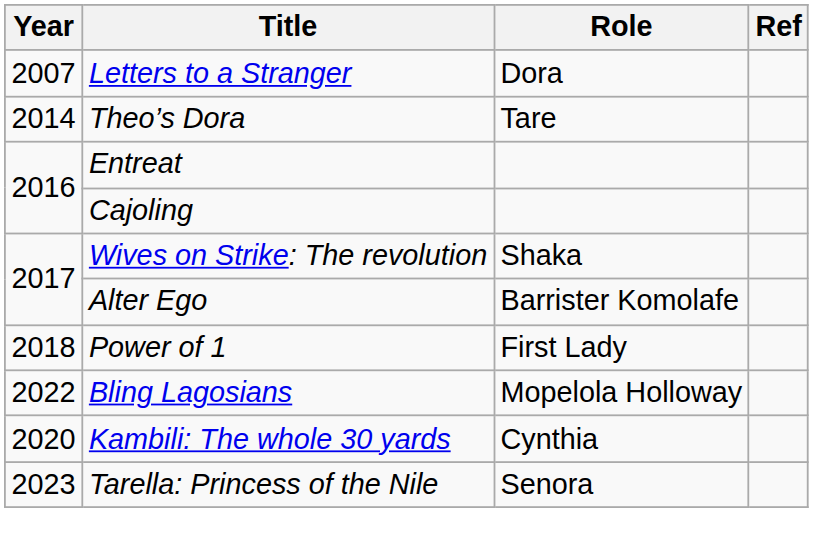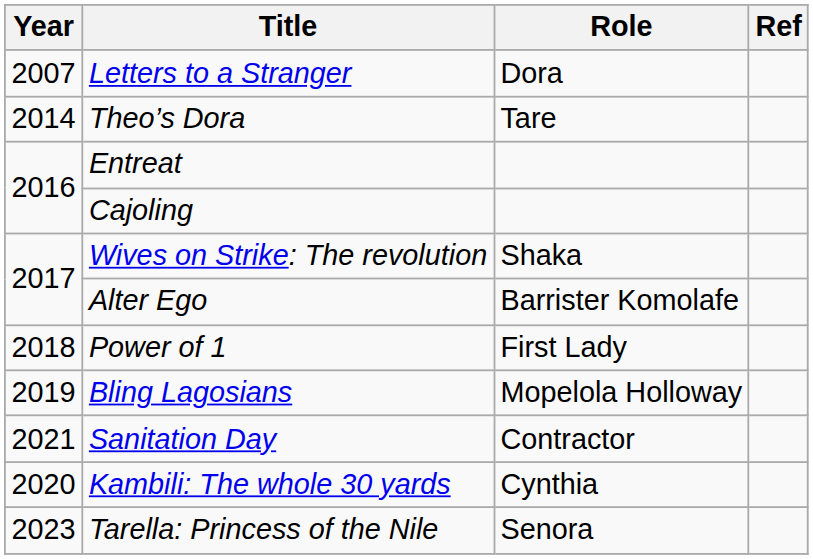Bling Lagosians | Year: 2022 -> 2019
+ row: 2021 | Sanitation Day | Contractor
